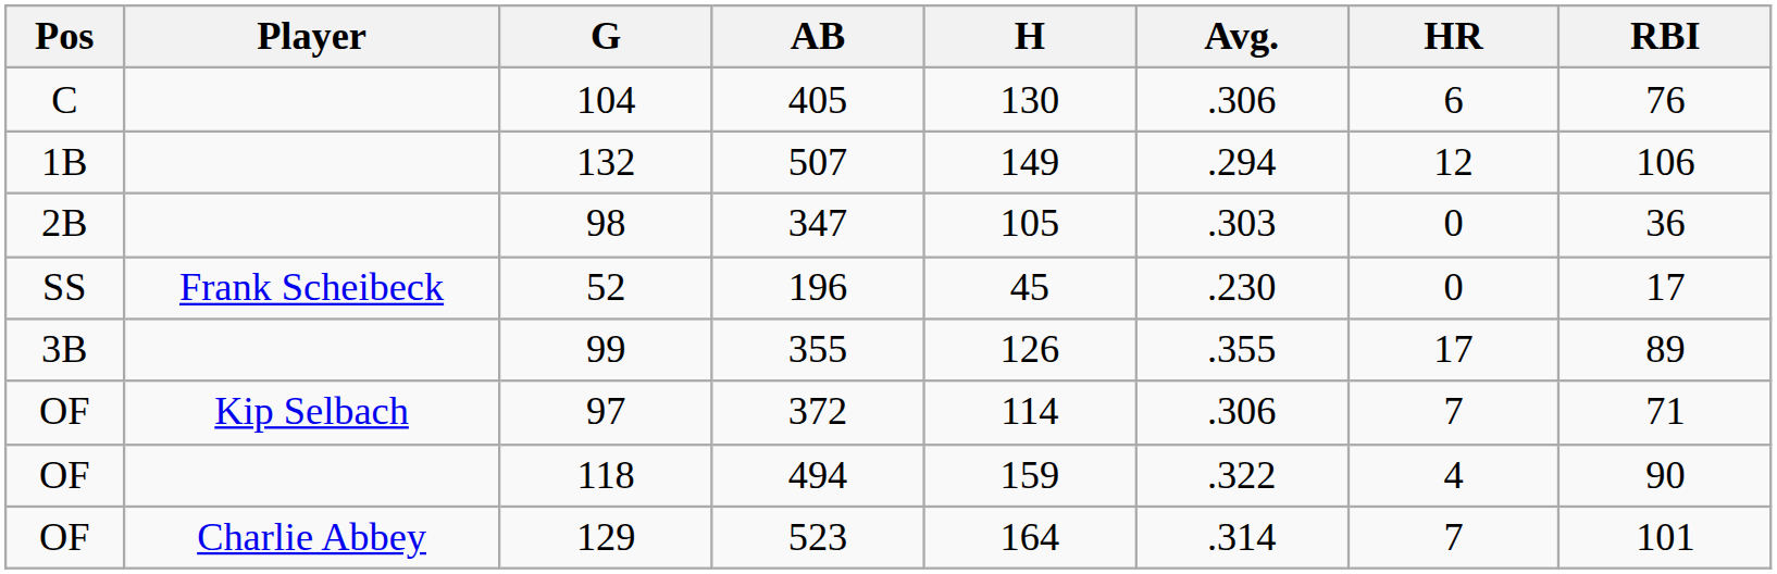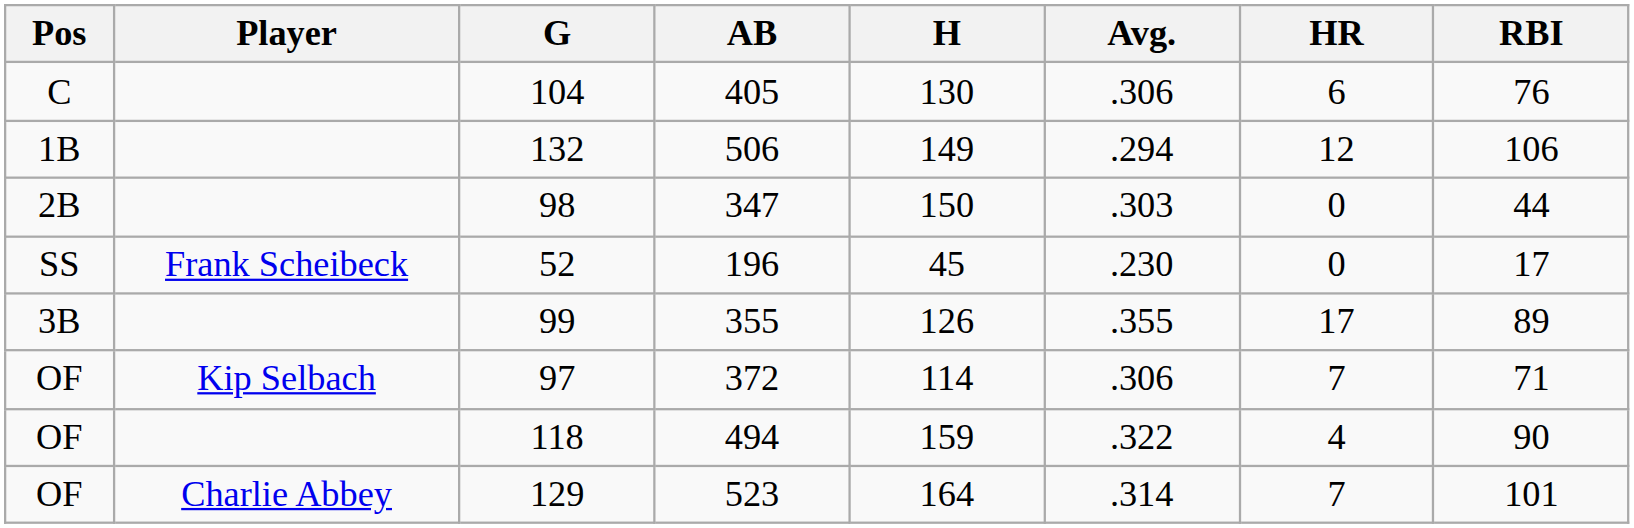132 | AB: 507 -> 506
98 | H: 105 -> 150
98 | RBI: 36 -> 44
